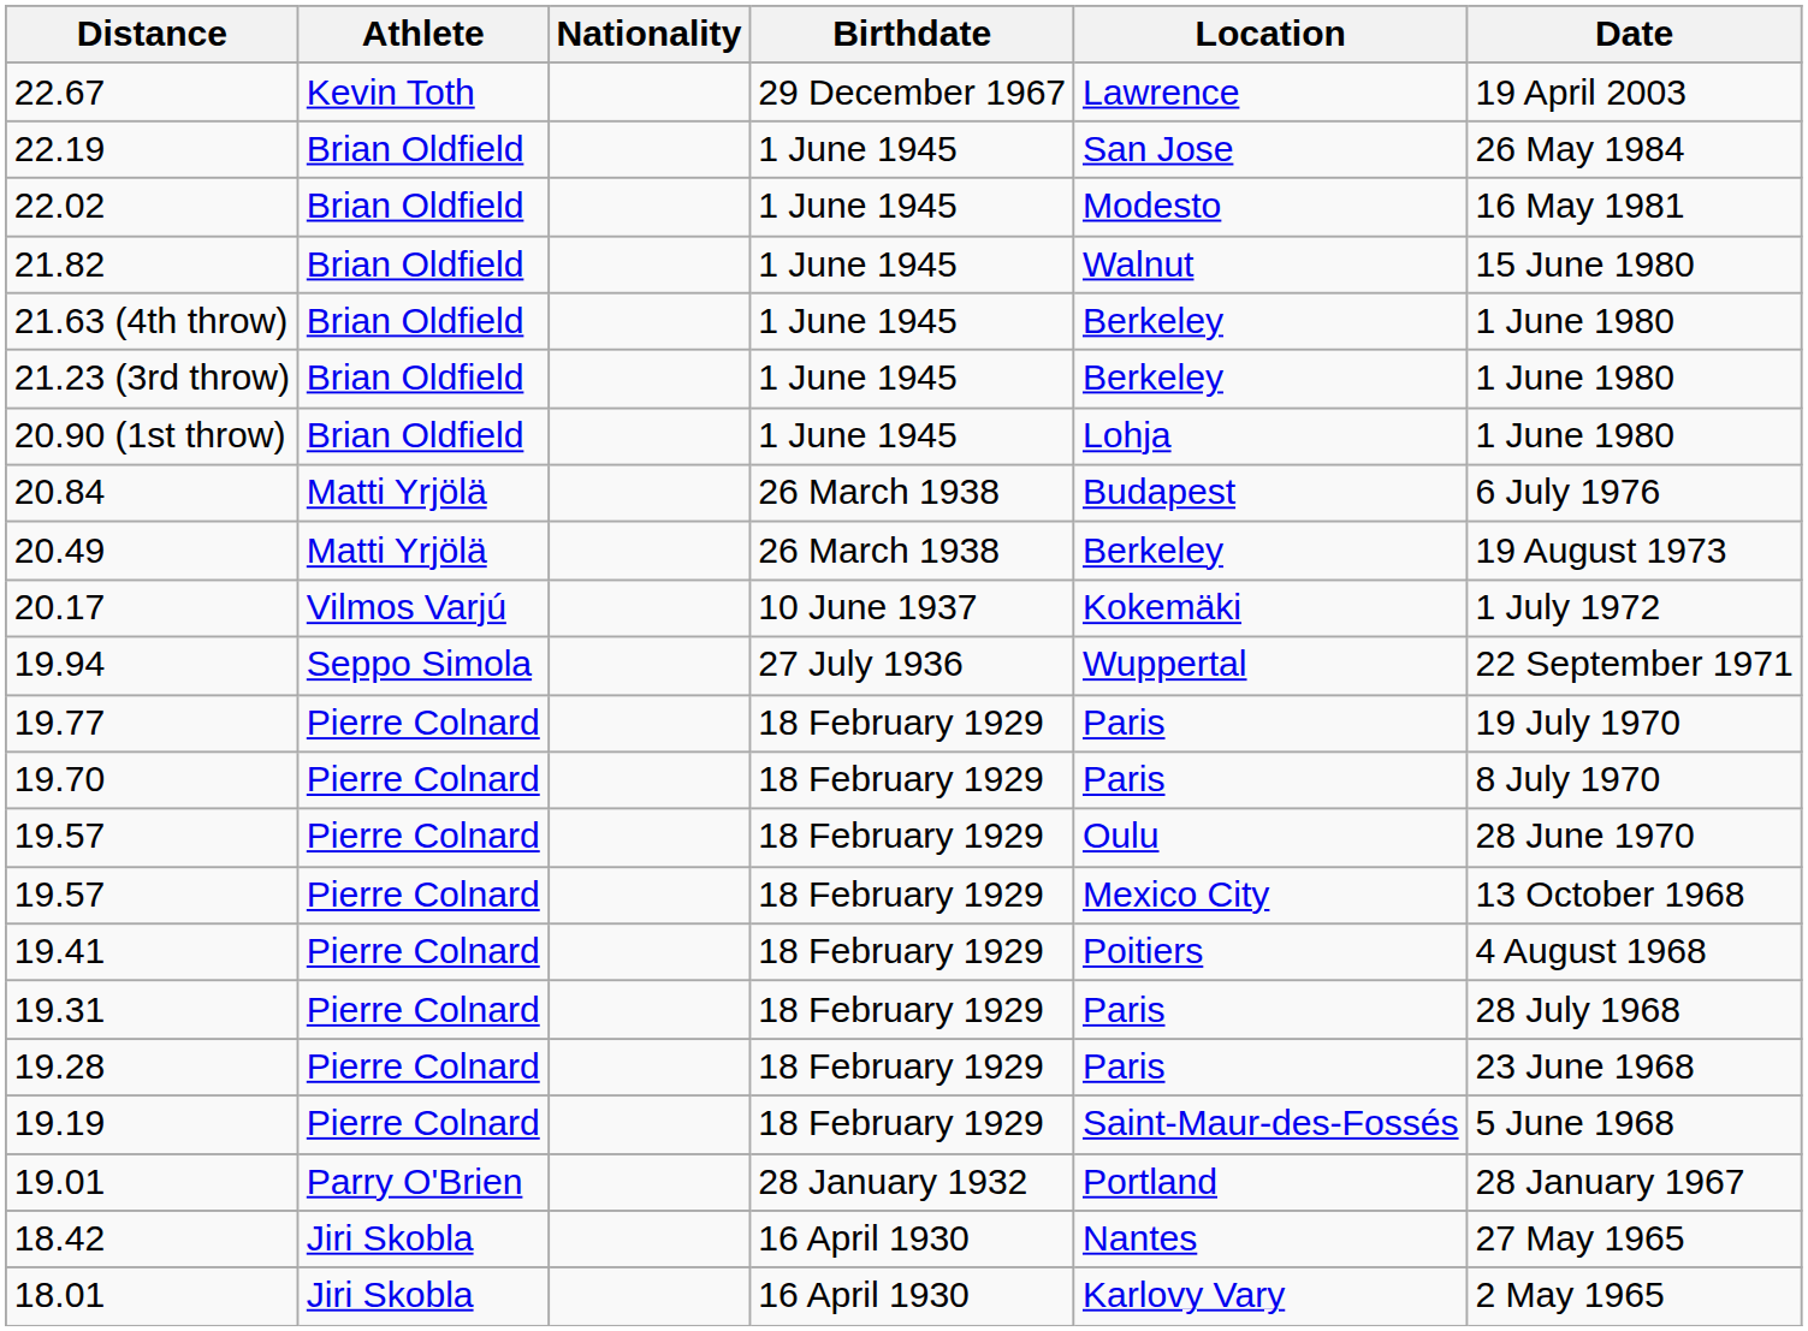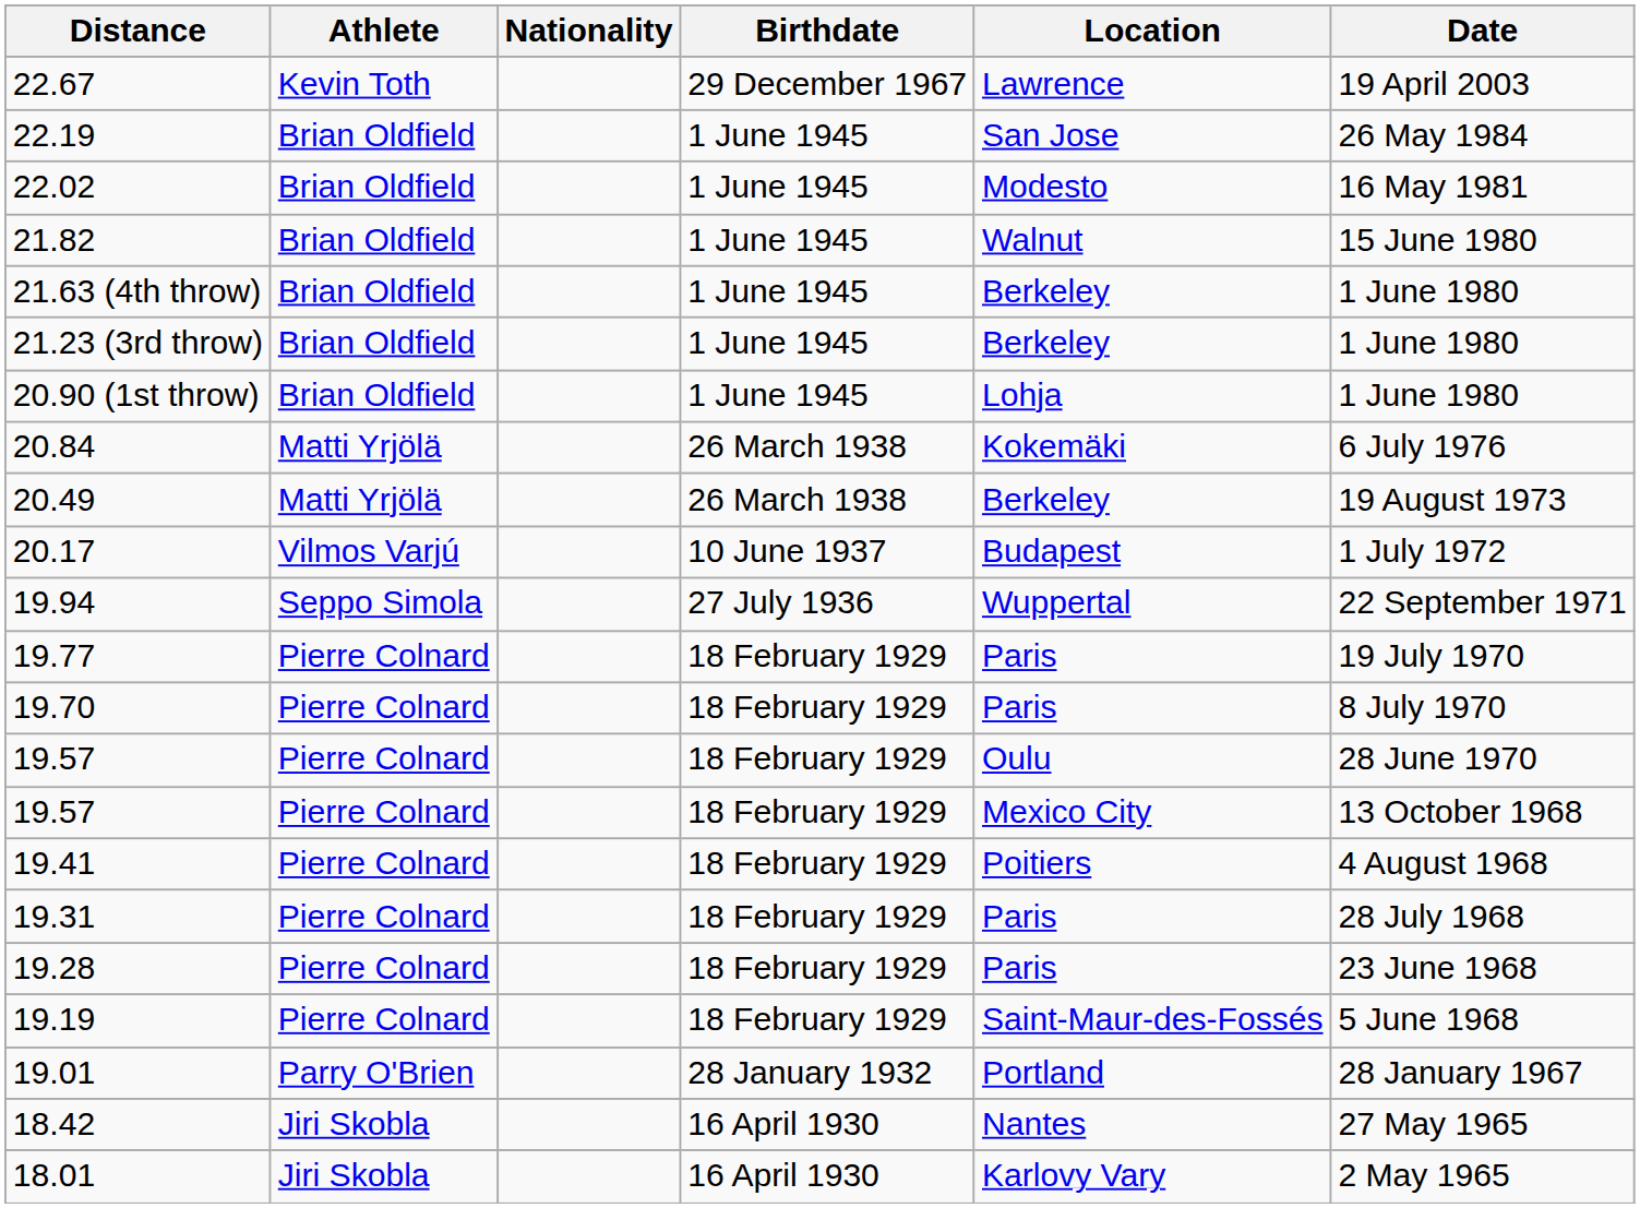20.84 | Location: Budapest -> Kokemäki
20.17 | Location: Kokemäki -> Budapest
